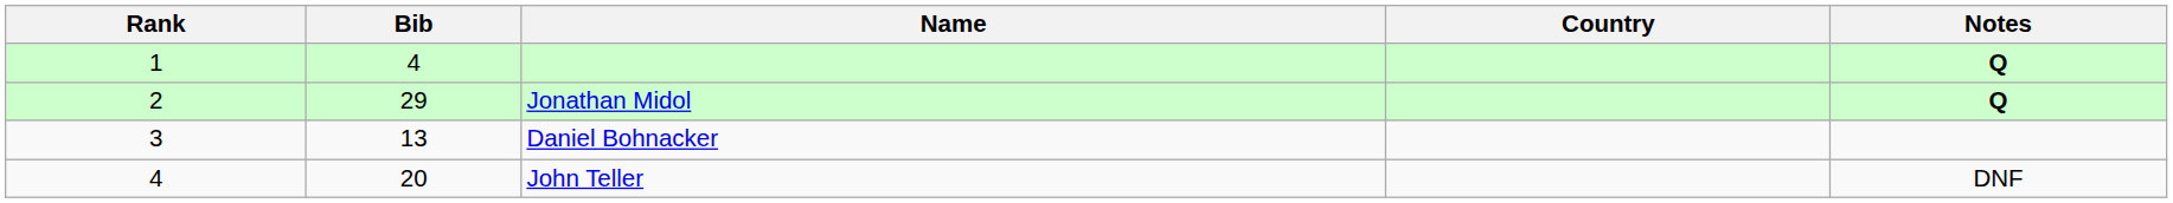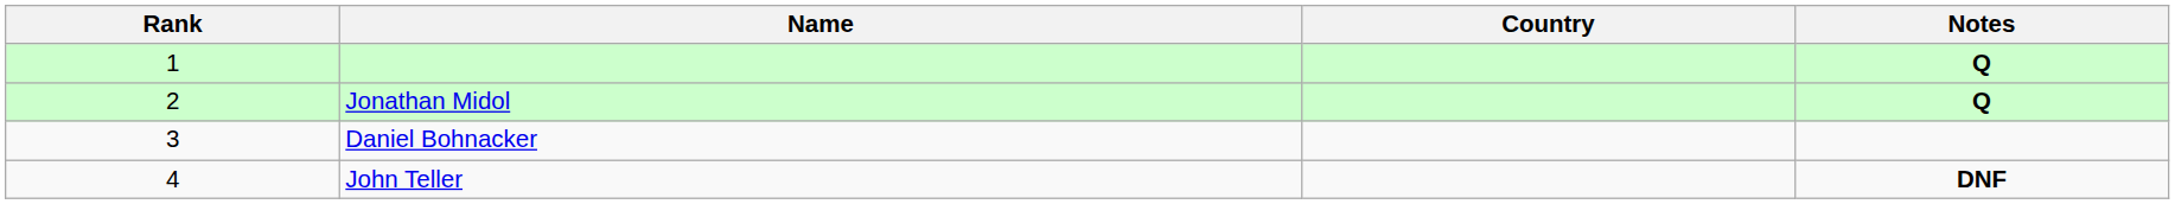- column: Bib | 4 | 29 | 13 | 20
John Teller | Notes: normal -> bold
